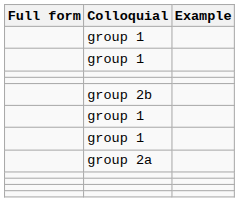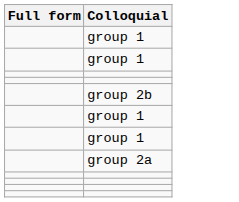- column: Example
